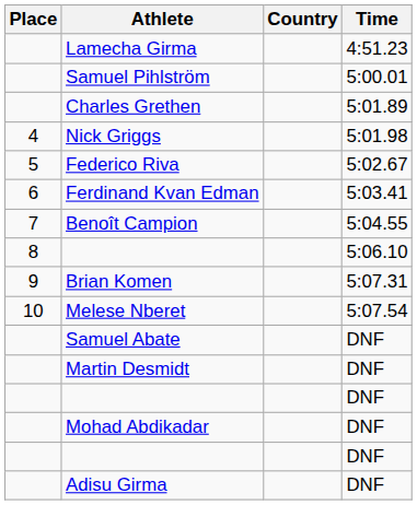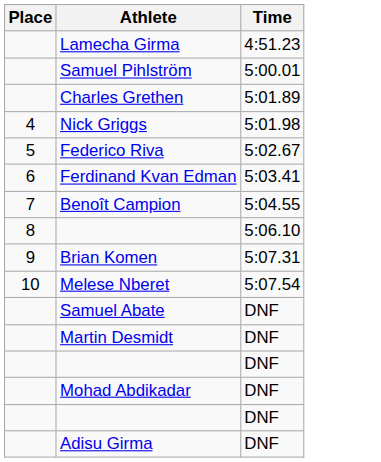- column: Country
